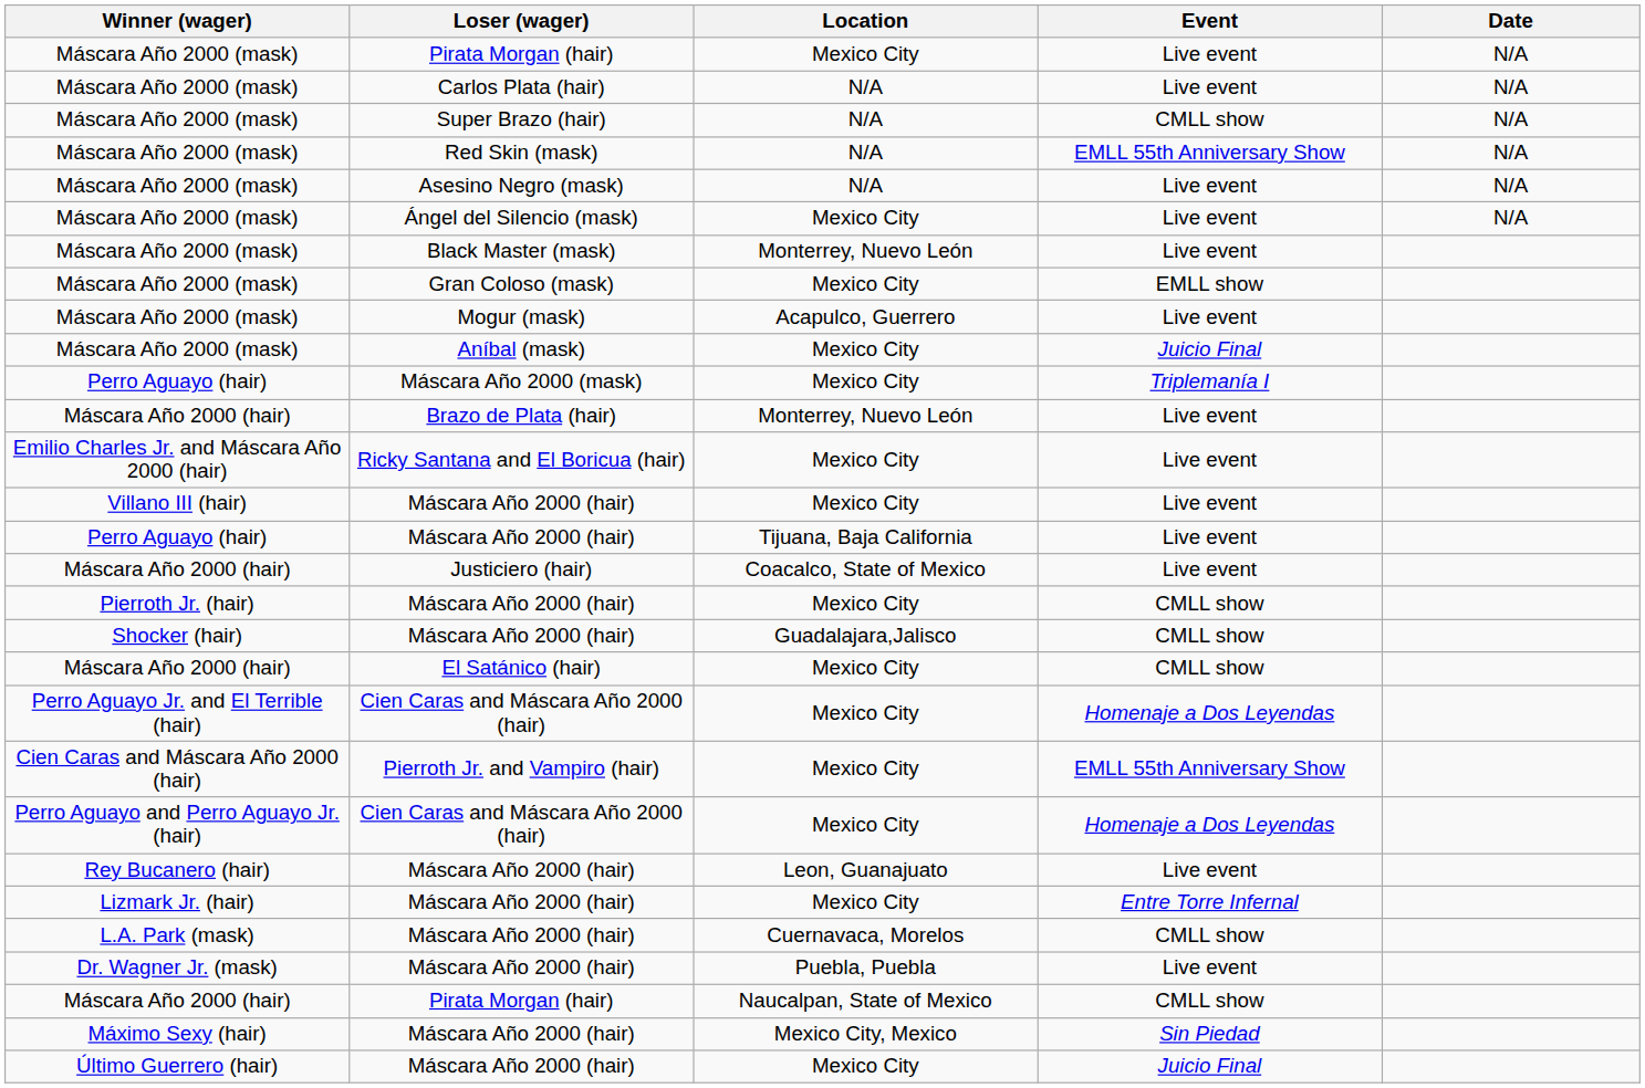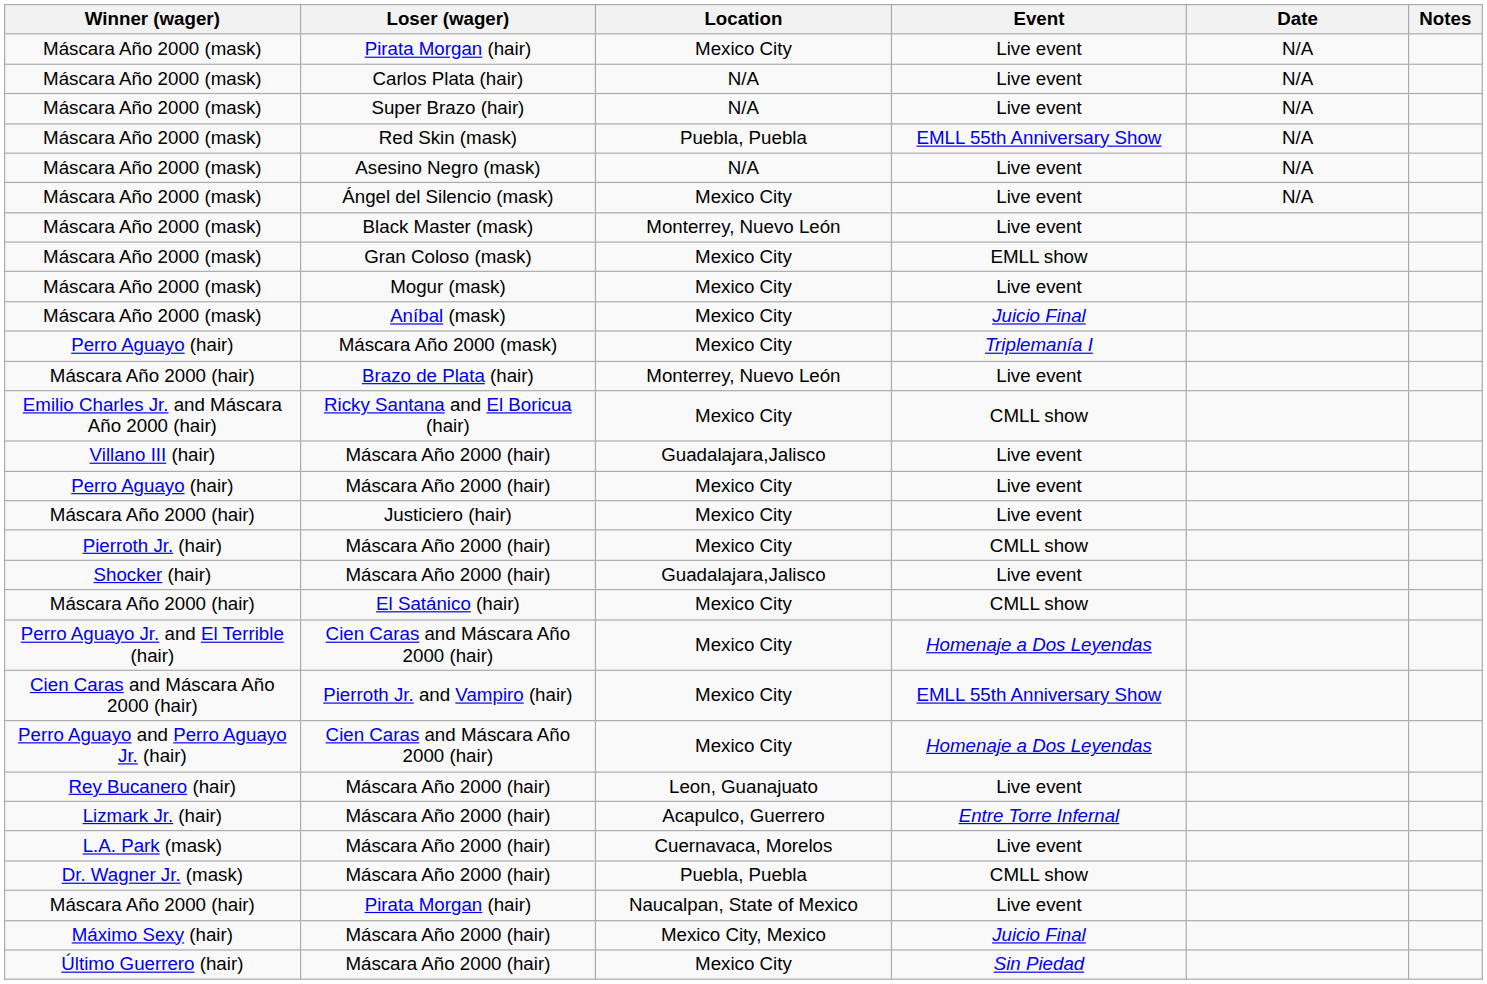+ column: Notes
Super Brazo (hair) | Event: CMLL show -> Live event
Red Skin (mask) | Location: N/A -> Puebla, Puebla
Mogur (mask) | Location: Acapulco, Guerrero -> Mexico City
Ricky Santana and El Boricua (hair) | Event: Live event -> CMLL show
Villano III (hair) / Máscara Año 2000 (hair) | Location: Mexico City -> Guadalajara,Jalisco
Perro Aguayo (hair) / Máscara Año 2000 (hair) | Location: Tijuana, Baja California -> Mexico City
Justiciero (hair) | Location: Coacalco, State of Mexico -> Mexico City
Shocker (hair) / Máscara Año 2000 (hair) | Event: CMLL show -> Live event
Lizmark Jr. (hair) / Máscara Año 2000 (hair) | Location: Mexico City -> Acapulco, Guerrero
L.A. Park (mask) / Máscara Año 2000 (hair) | Event: CMLL show -> Live event
Dr. Wagner Jr. (mask) / Máscara Año 2000 (hair) | Event: Live event -> CMLL show
Máscara Año 2000 (hair) / Pirata Morgan (hair) | Event: CMLL show -> Live event
Máximo Sexy (hair) / Máscara Año 2000 (hair) | Event: Sin Piedad -> Juicio Final
Último Guerrero (hair) / Máscara Año 2000 (hair) | Event: Juicio Final -> Sin Piedad
